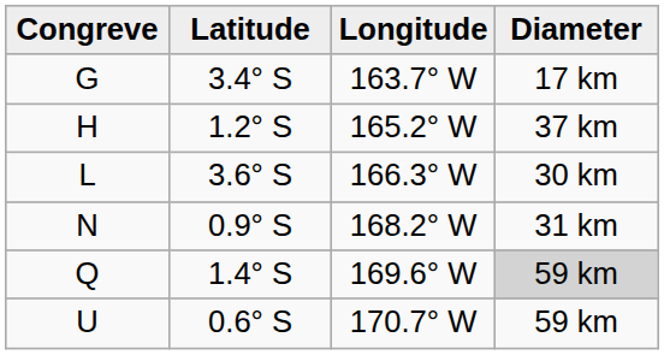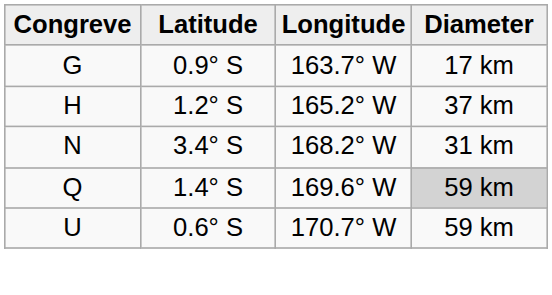G | Latitude: 3.4° S -> 0.9° S
- row: L | 3.6° S | 166.3° W | 30 km
N | Latitude: 0.9° S -> 3.4° S
